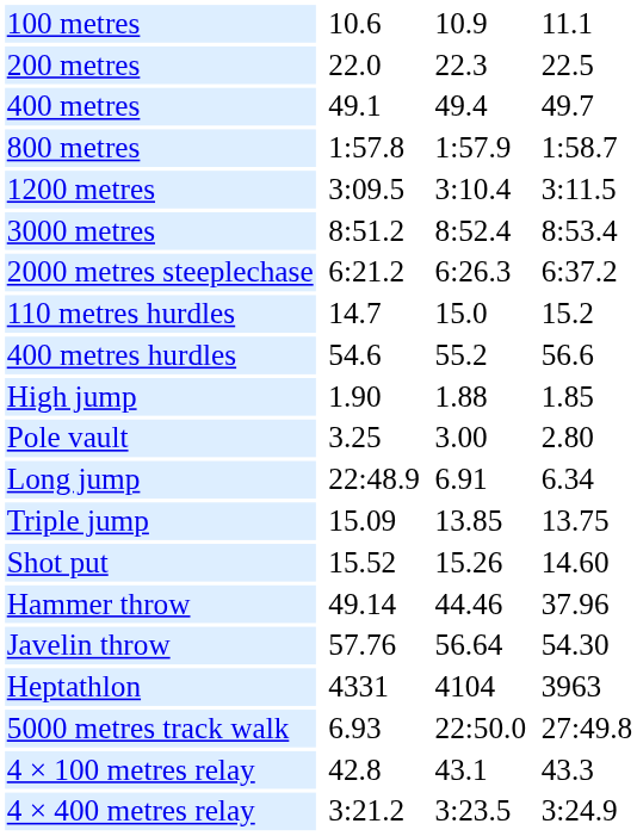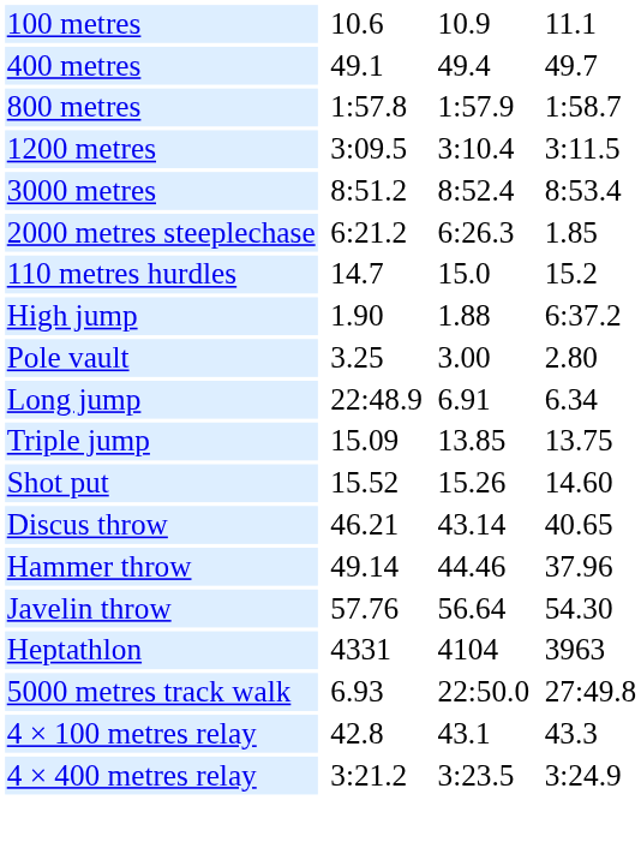- row: 200 metres | 22.0 | 22.3 | 22.5
2000 metres steeplechase | column 7: 6:37.2 -> 1.85
- row: 400 metres hurdles | 54.6 | 55.2 | 56.6
High jump | column 7: 1.85 -> 6:37.2
+ row: Discus throw | 46.21 | 43.14 | 40.65
